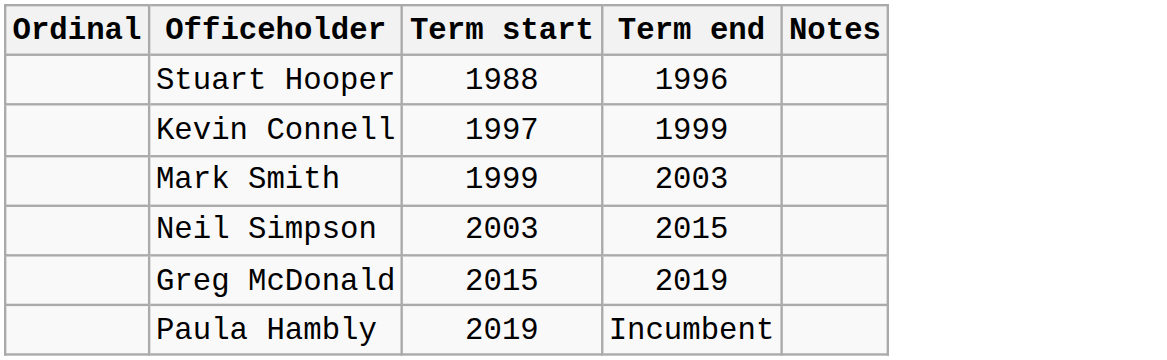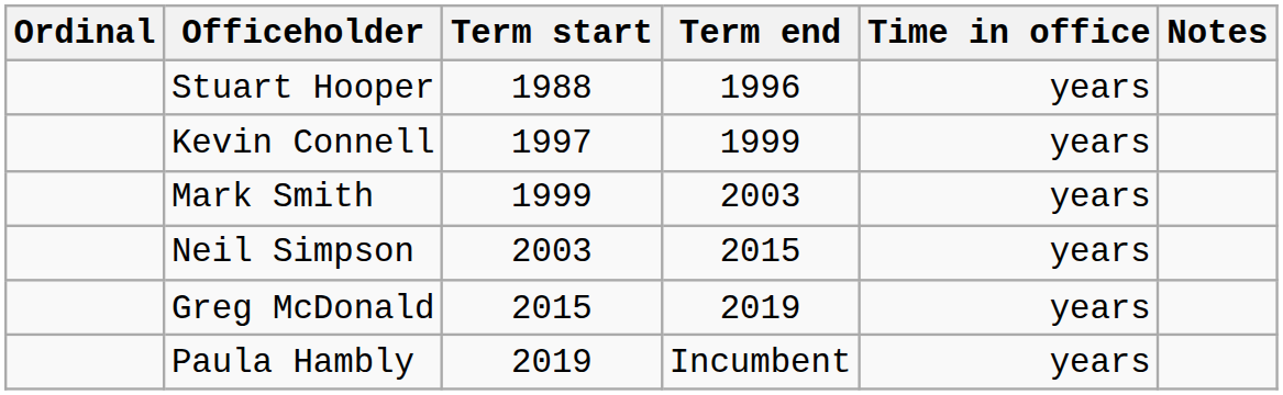+ column: Time in office | years | years | years | years | years | years
